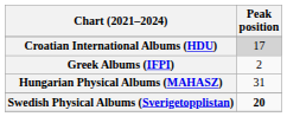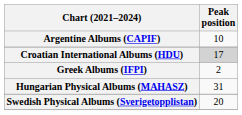+ row: Argentine Albums (CAPIF) | 10
Swedish Physical Albums (Sverigetopplistan) | Peak position: bold -> normal
